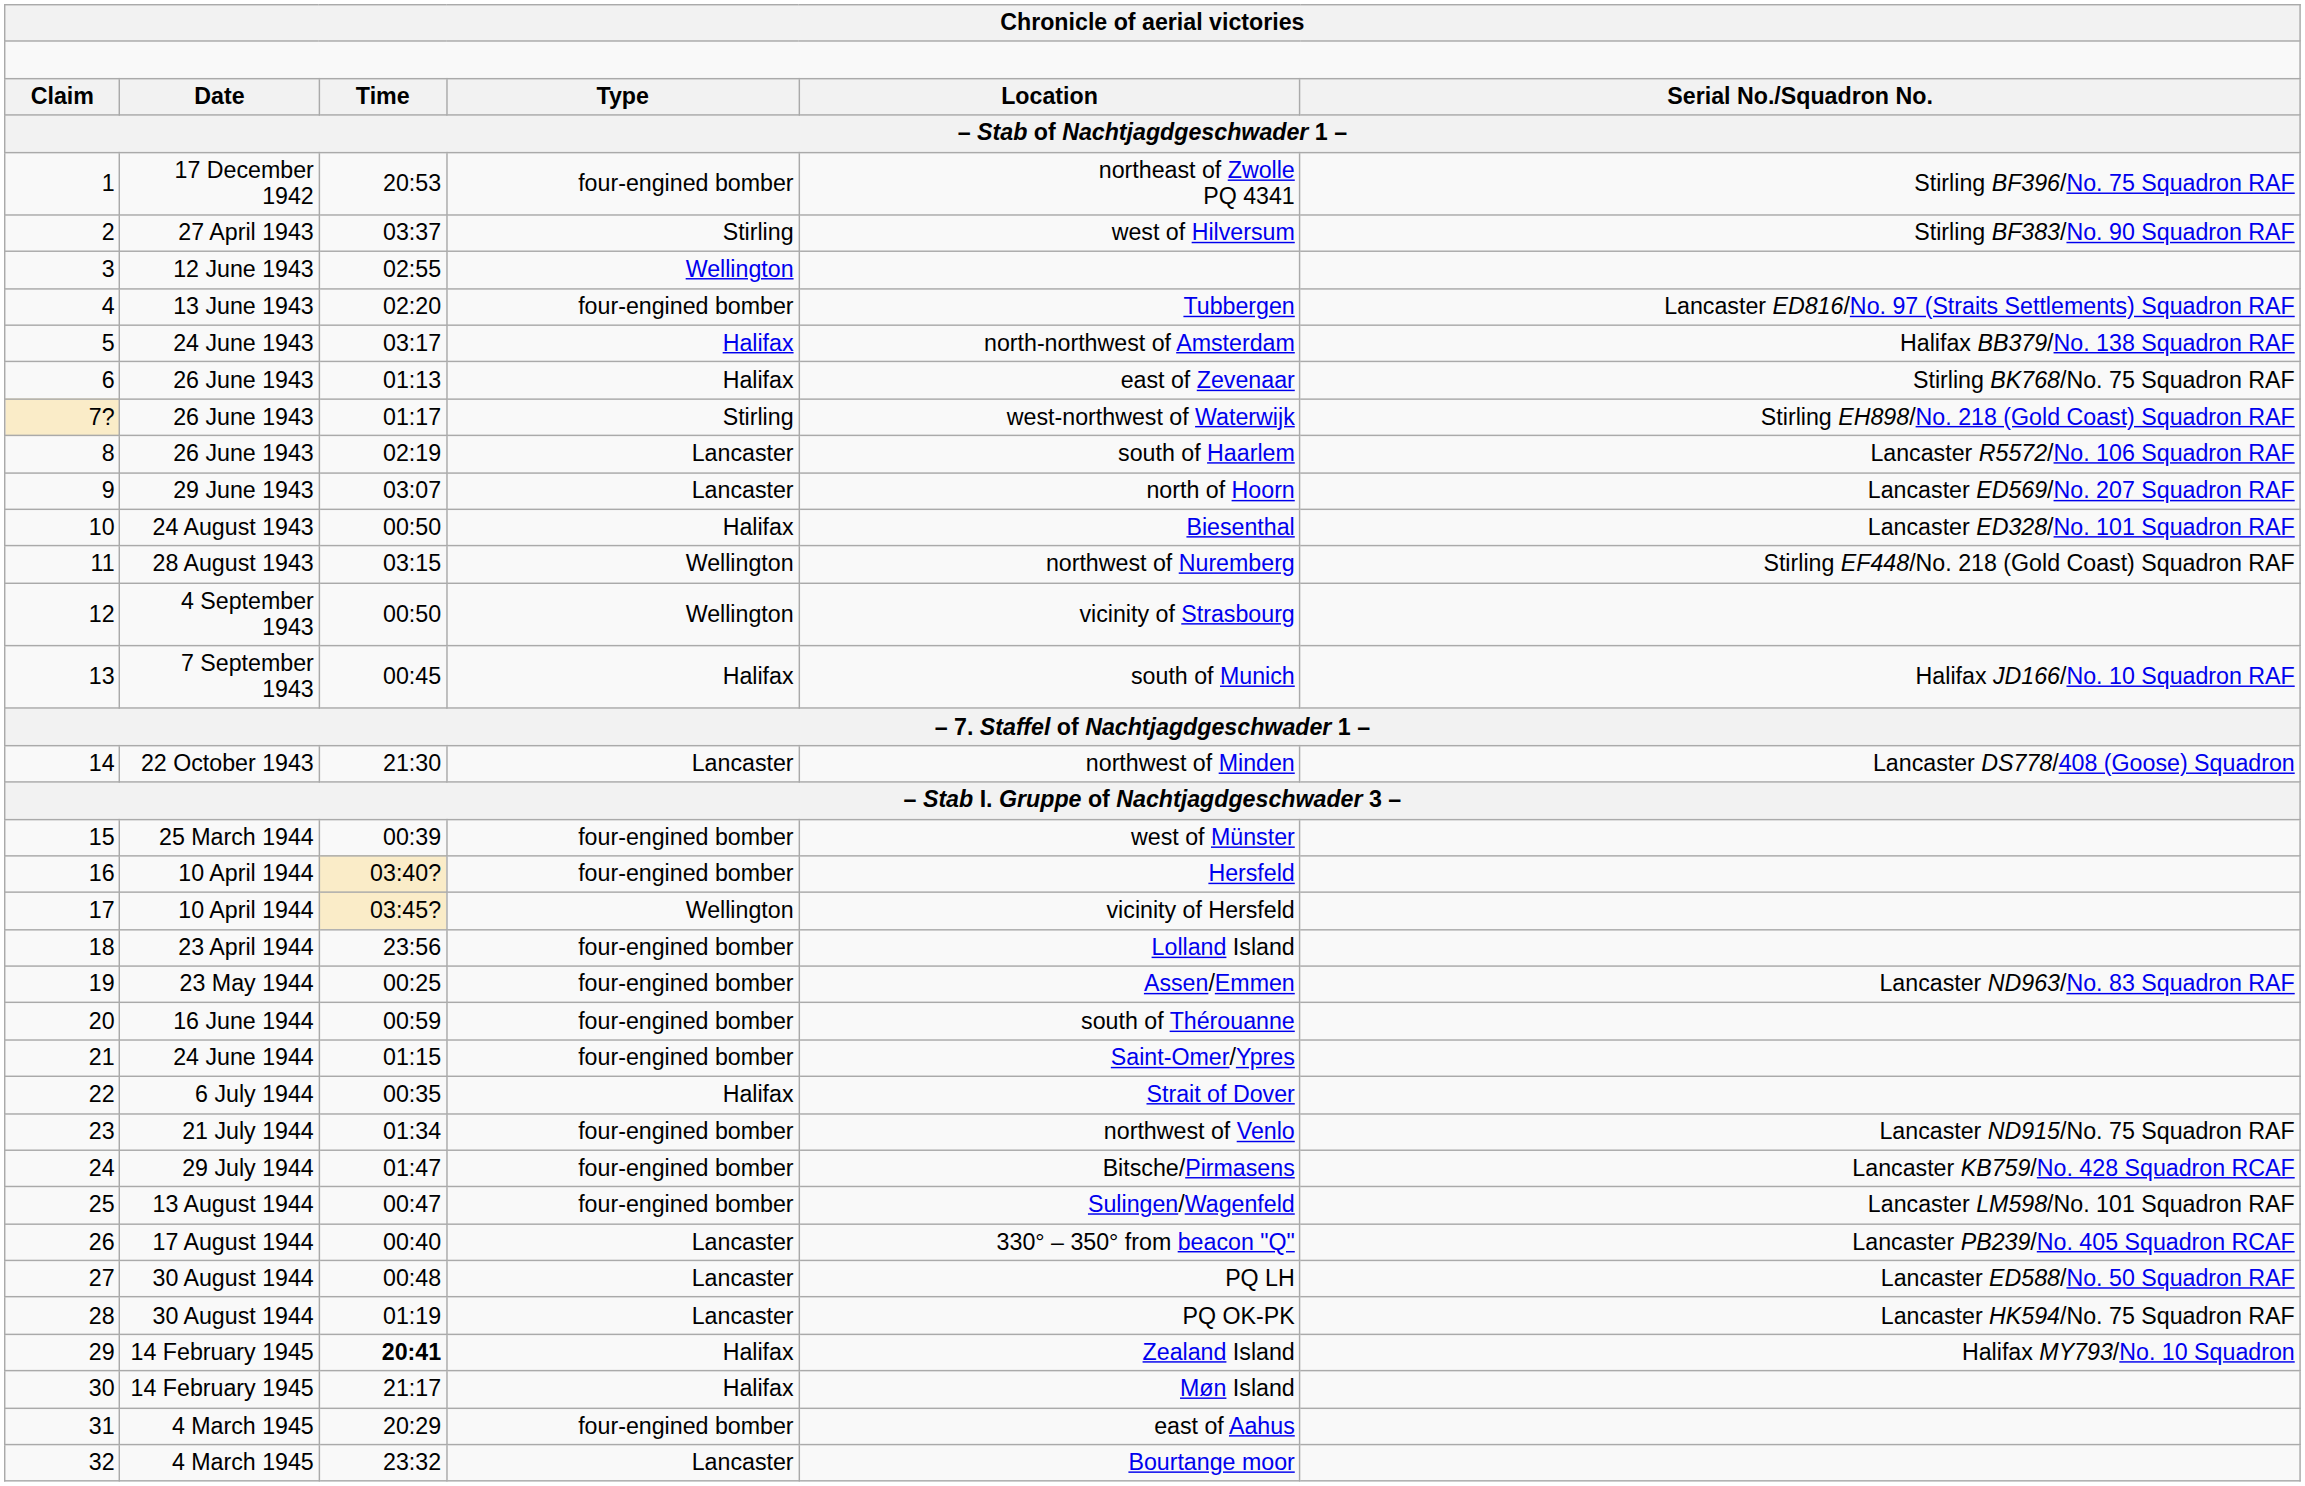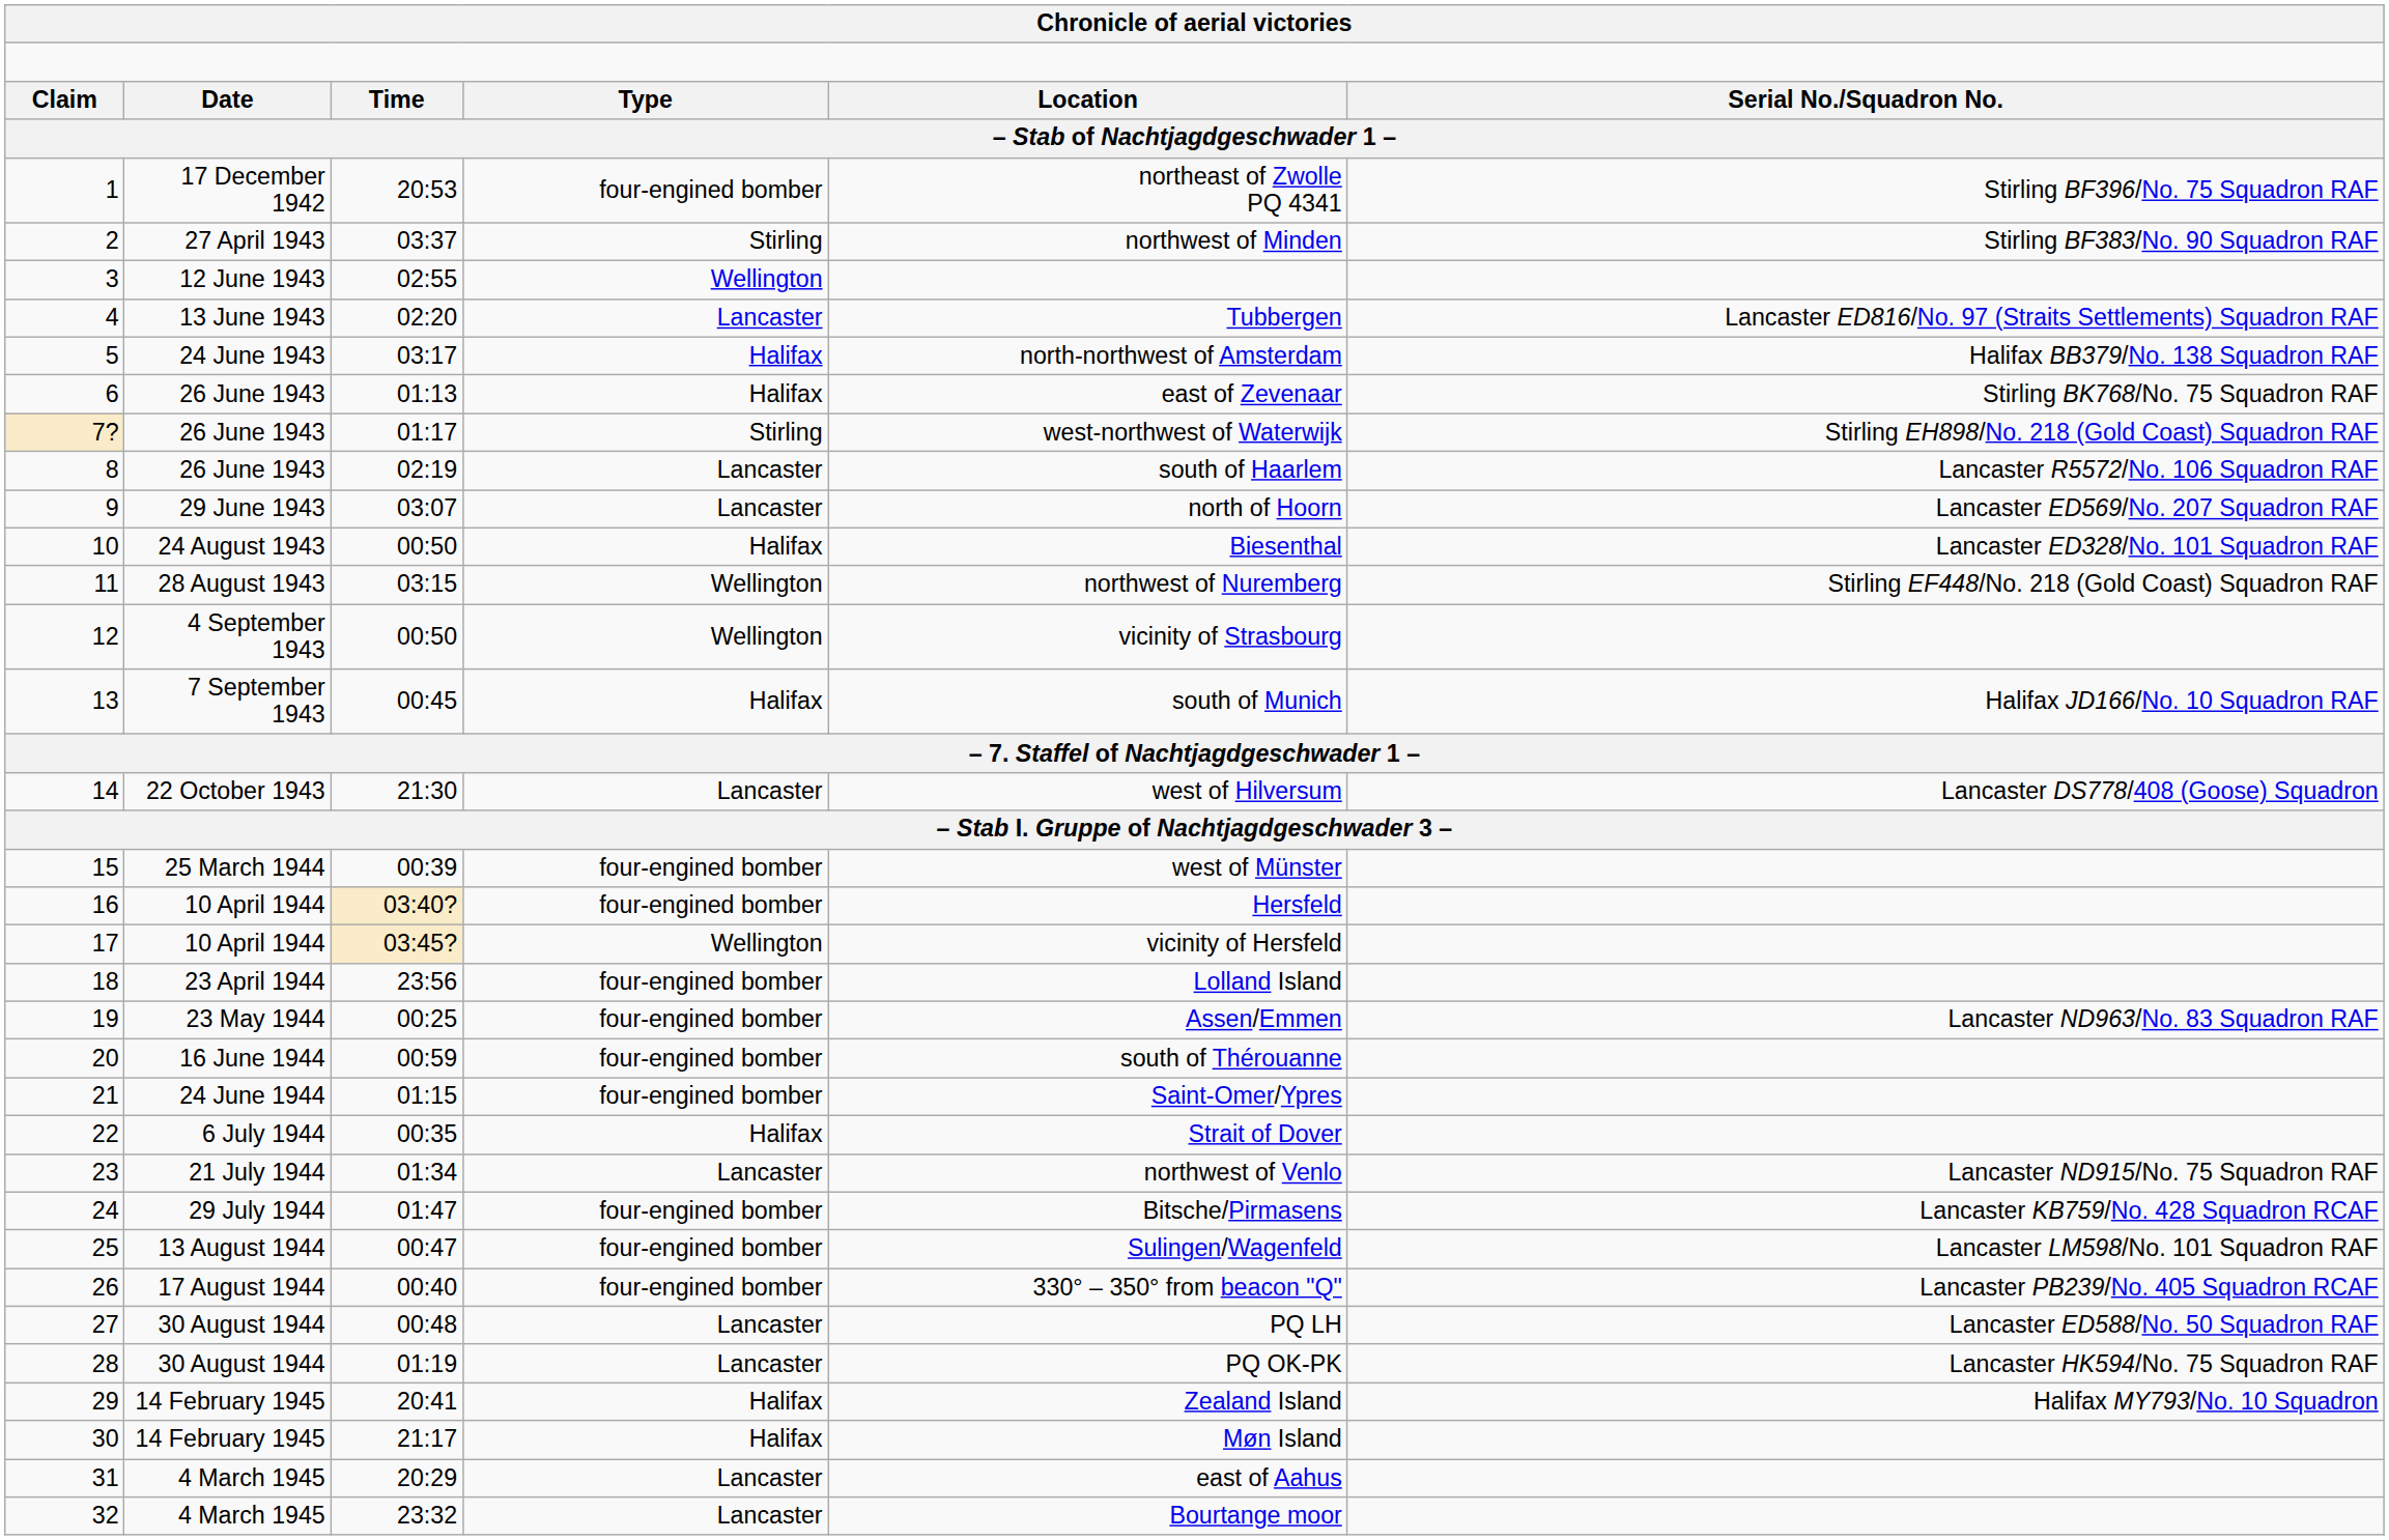2 | column 5: west of Hilversum -> northwest of Minden
4 | column 4: four-engined bomber -> Lancaster
14 | column 5: northwest of Minden -> west of Hilversum
23 | column 4: four-engined bomber -> Lancaster
26 | column 4: Lancaster -> four-engined bomber
29 | column 3: bold -> normal
31 | column 4: four-engined bomber -> Lancaster
